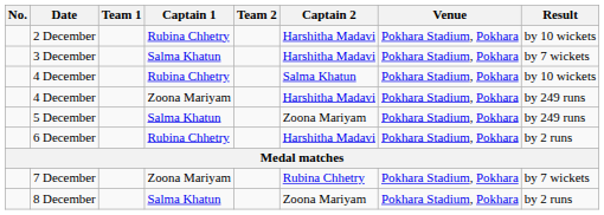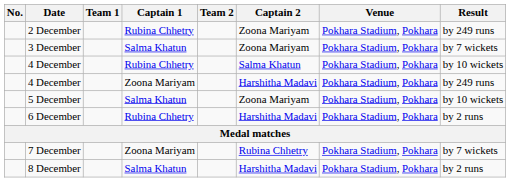2 December | Captain 2: Harshitha Madavi -> Zoona Mariyam
2 December | Result: by 10 wickets -> by 249 runs
3 December | Captain 2: Harshitha Madavi -> Zoona Mariyam
5 December | Result: by 249 runs -> by 10 wickets
8 December | Captain 2: Zoona Mariyam -> Harshitha Madavi
